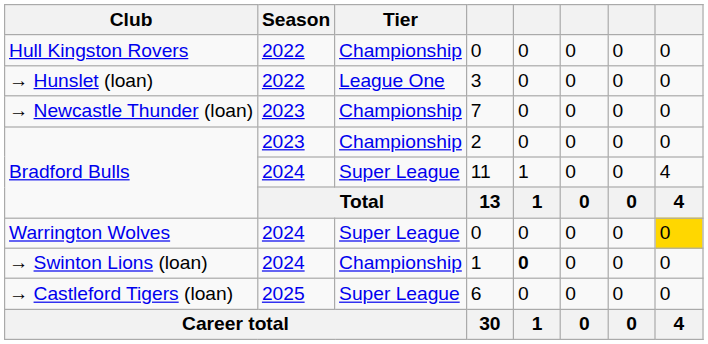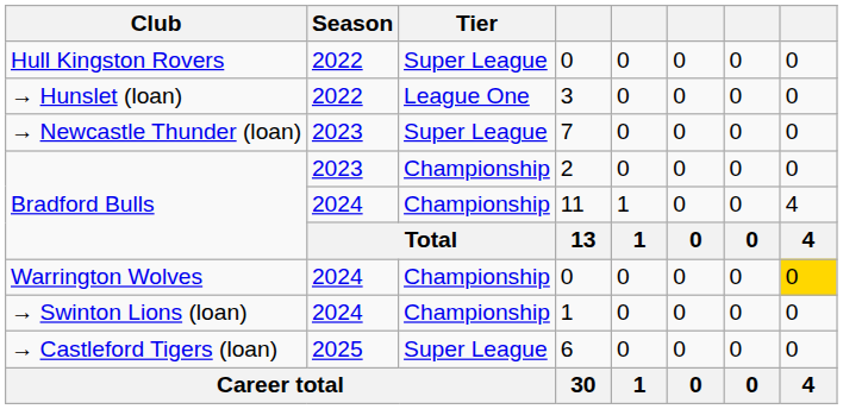Hull Kingston Rovers | Tier: Championship -> Super League
→ Newcastle Thunder (loan) | Tier: Championship -> Super League
Bradford Bulls / 11 | Tier: Super League -> Championship
Warrington Wolves | Tier: Super League -> Championship
→ Swinton Lions (loan) | column 5: bold -> normal
